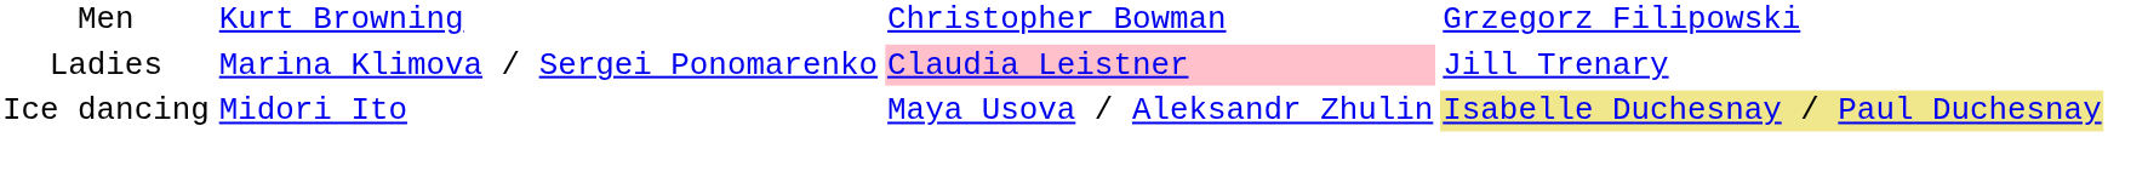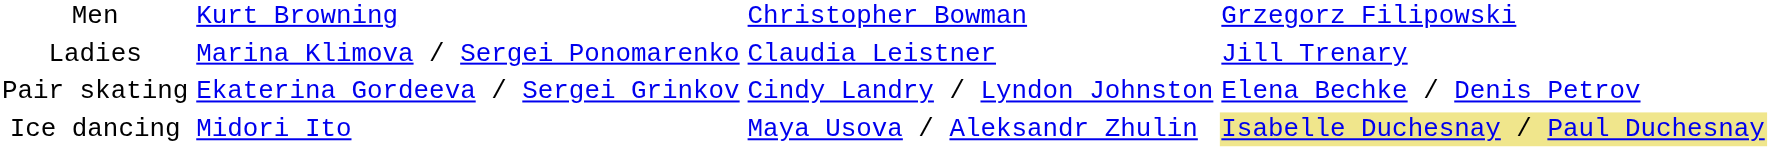Ladies | column 3: pink background -> no background
+ row: Pair skating | Ekaterina Gordeeva / Sergei Grinkov | Cindy Landry / Lyndon Johnston | Elena Bechke / Denis Petrov
